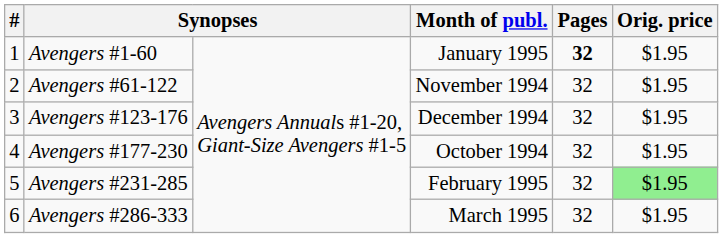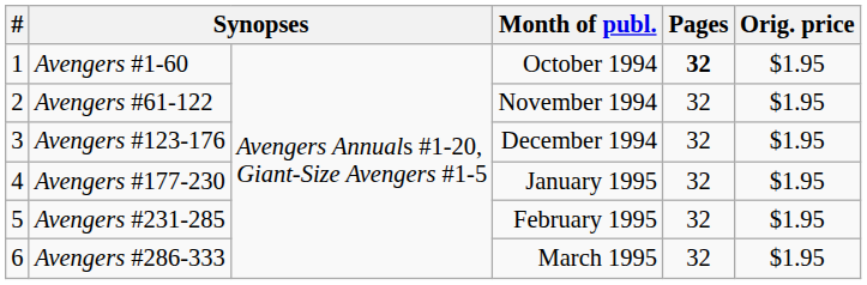Avengers #1-60 | Month of publ.: January 1995 -> October 1994
Avengers #177-230 | Month of publ.: October 1994 -> January 1995
Avengers #231-285 | Orig. price: lightgreen background -> no background
